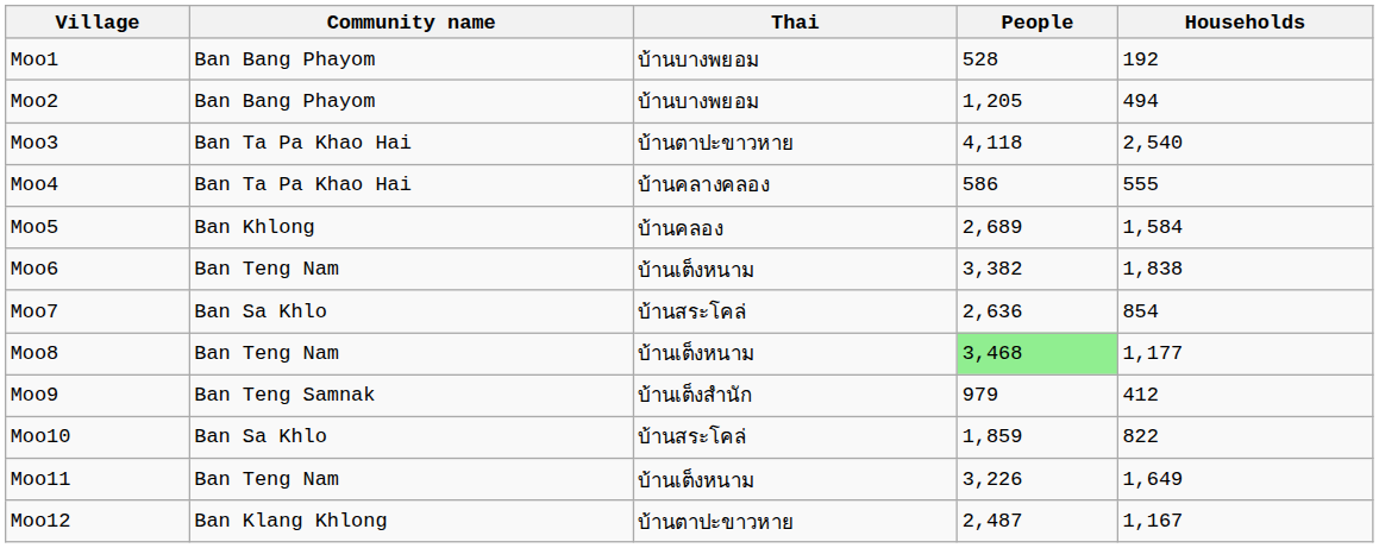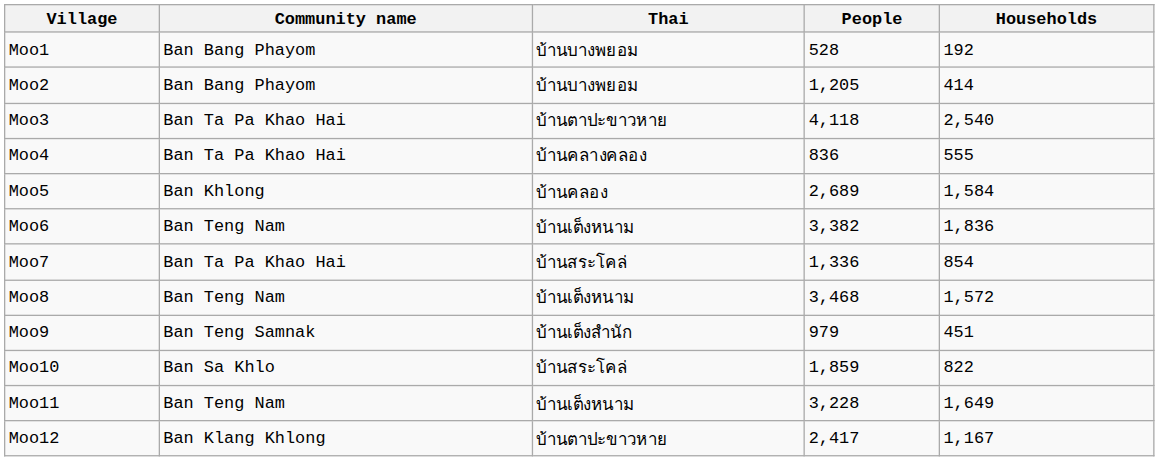Moo2 | Households: 494 -> 414
Moo4 | People: 586 -> 836
Moo6 | Households: 1,838 -> 1,836
Moo7 | Community name: Ban Sa Khlo -> Ban Ta Pa Khao Hai
Moo7 | People: 2,636 -> 1,336
Moo8 | People: lightgreen background -> no background
Moo8 | Households: 1,177 -> 1,572
Moo9 | Households: 412 -> 451
Moo11 | People: 3,226 -> 3,228
Moo12 | People: 2,487 -> 2,417
